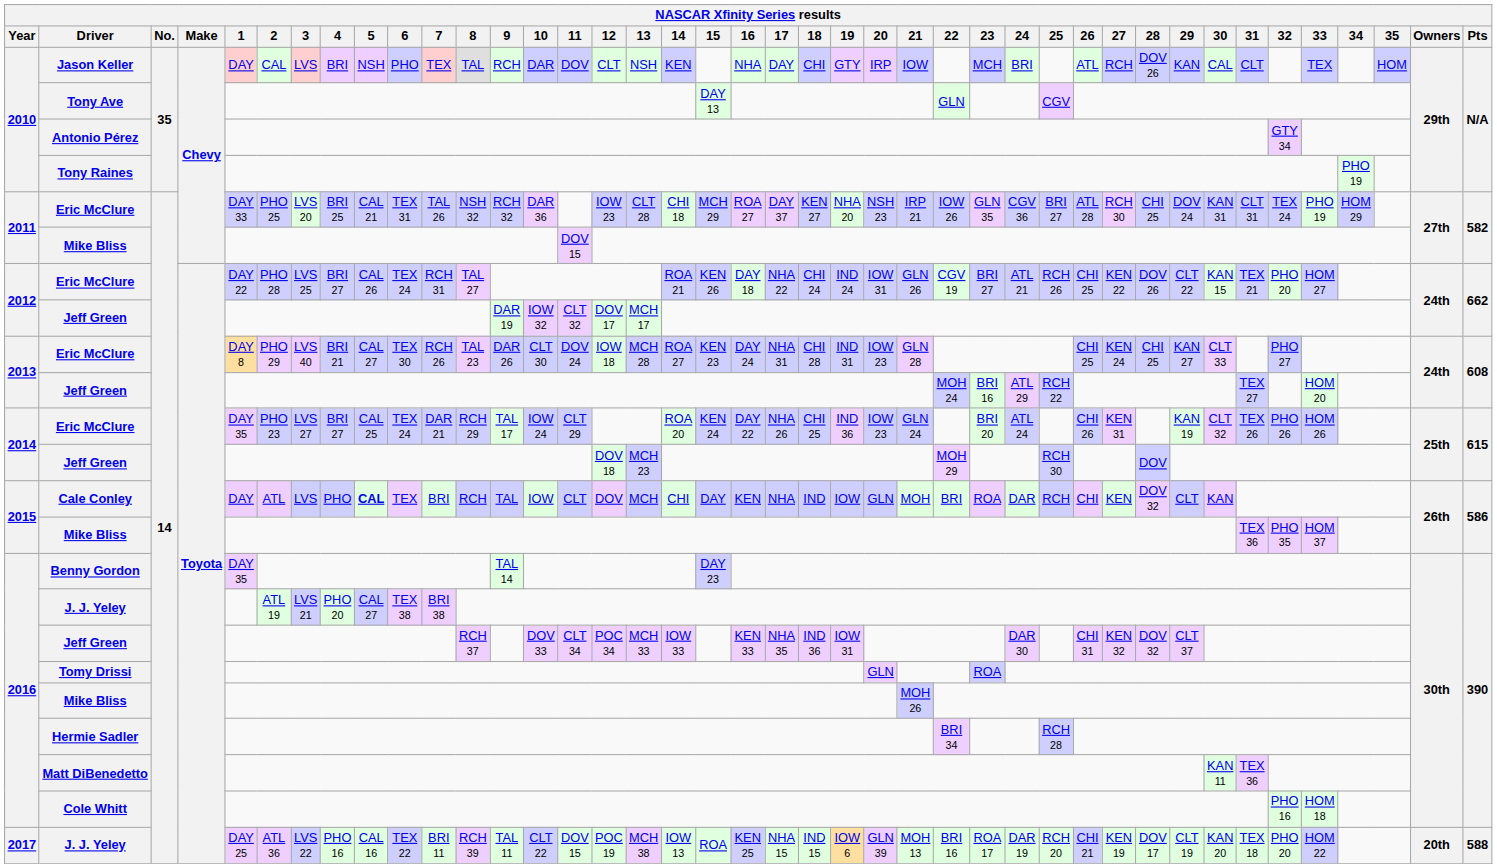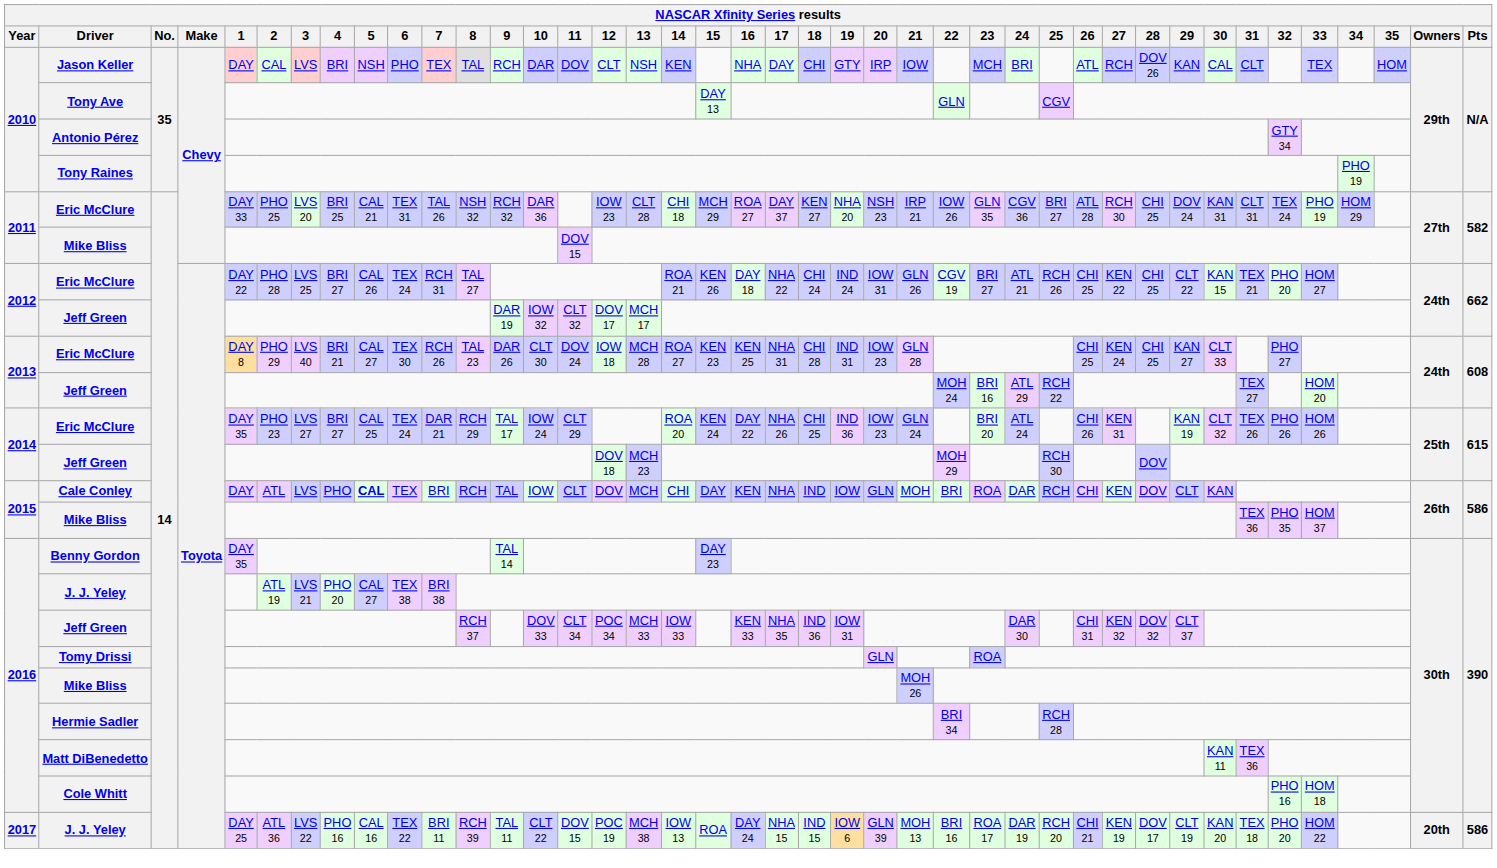2012 / Eric McClure | 28: DOV 26 -> CHI 25
2013 / Eric McClure | 16: DAY 24 -> KEN 25
Cale Conley | 28: DOV 32 -> DOV
2017 / J. J. Yeley | 16: KEN 25 -> DAY 24
2017 / J. J. Yeley | Pts: 588 -> 586
